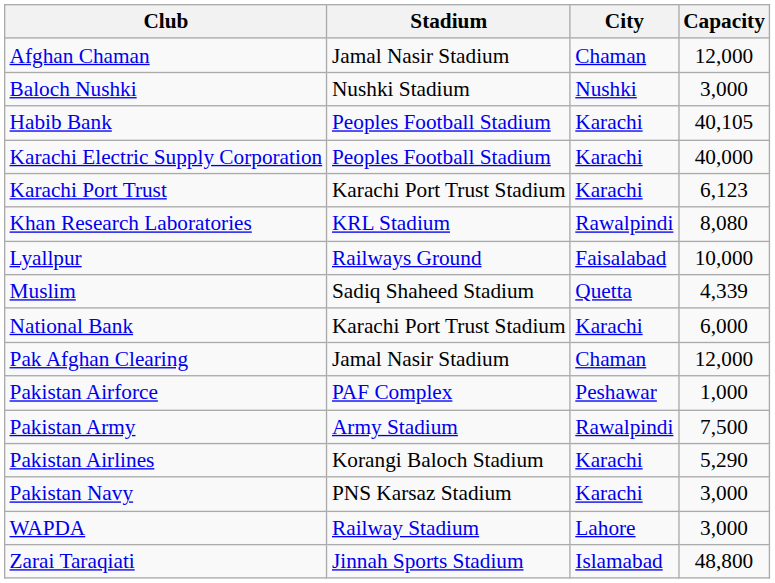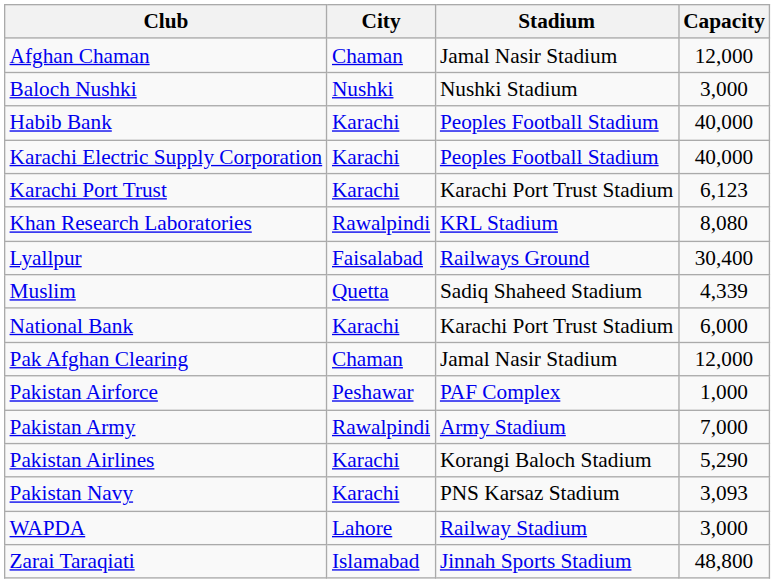columns swapped: City <-> Stadium
Habib Bank | Capacity: 40,105 -> 40,000
Lyallpur | Capacity: 10,000 -> 30,400
Pakistan Army | Capacity: 7,500 -> 7,000
Pakistan Navy | Capacity: 3,000 -> 3,093
